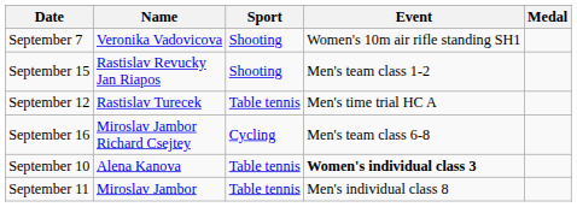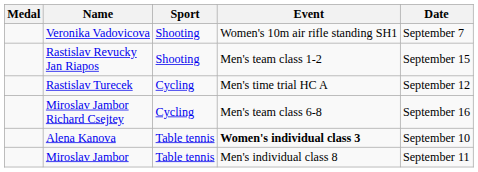columns swapped: Medal <-> Date
Rastislav Turecek | Sport: Table tennis -> Cycling
